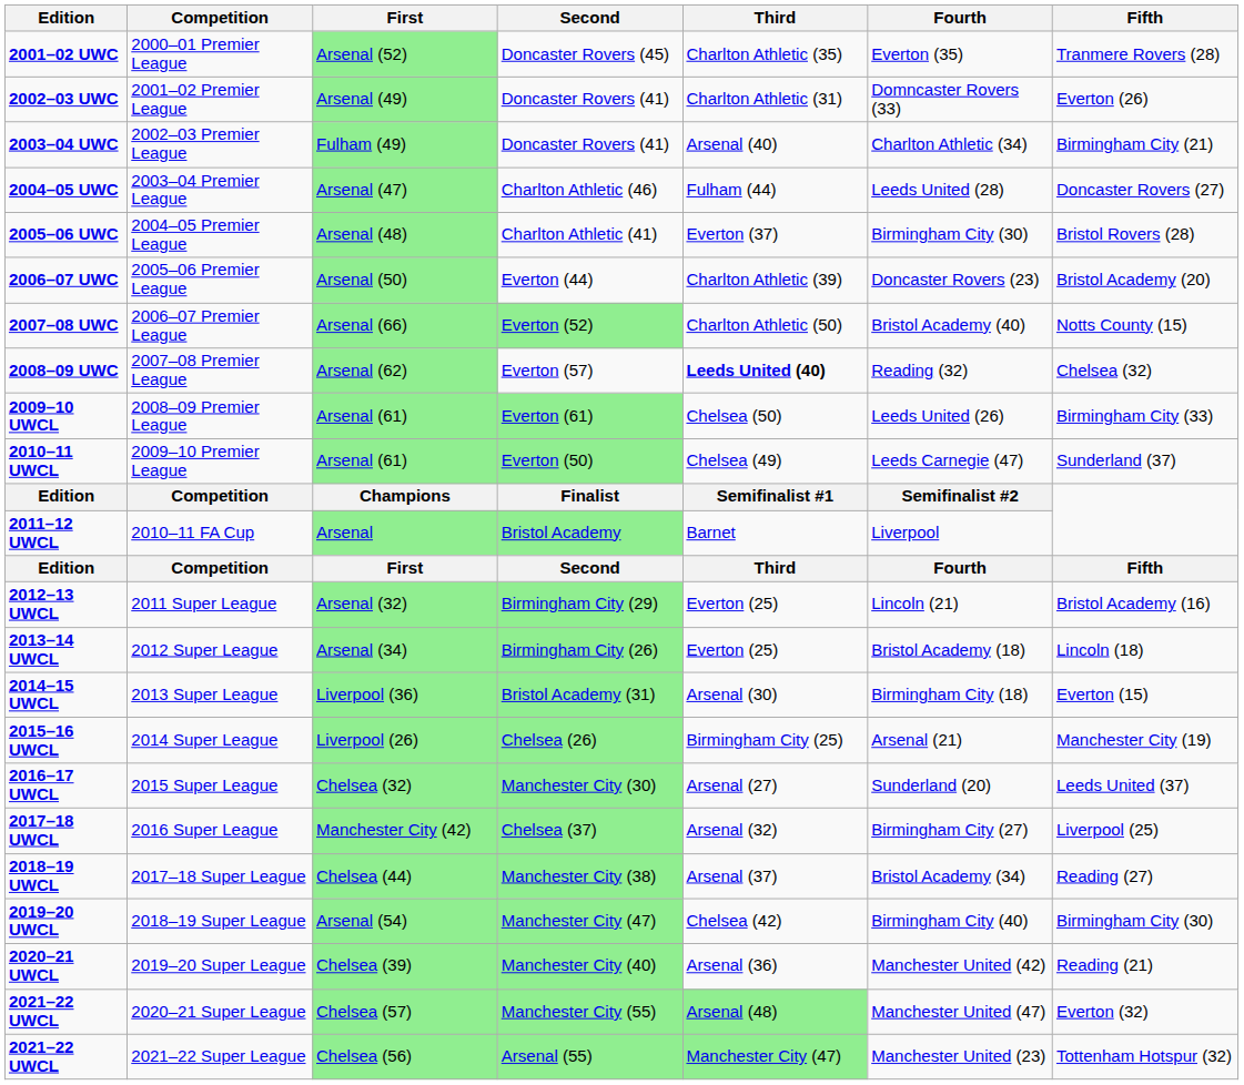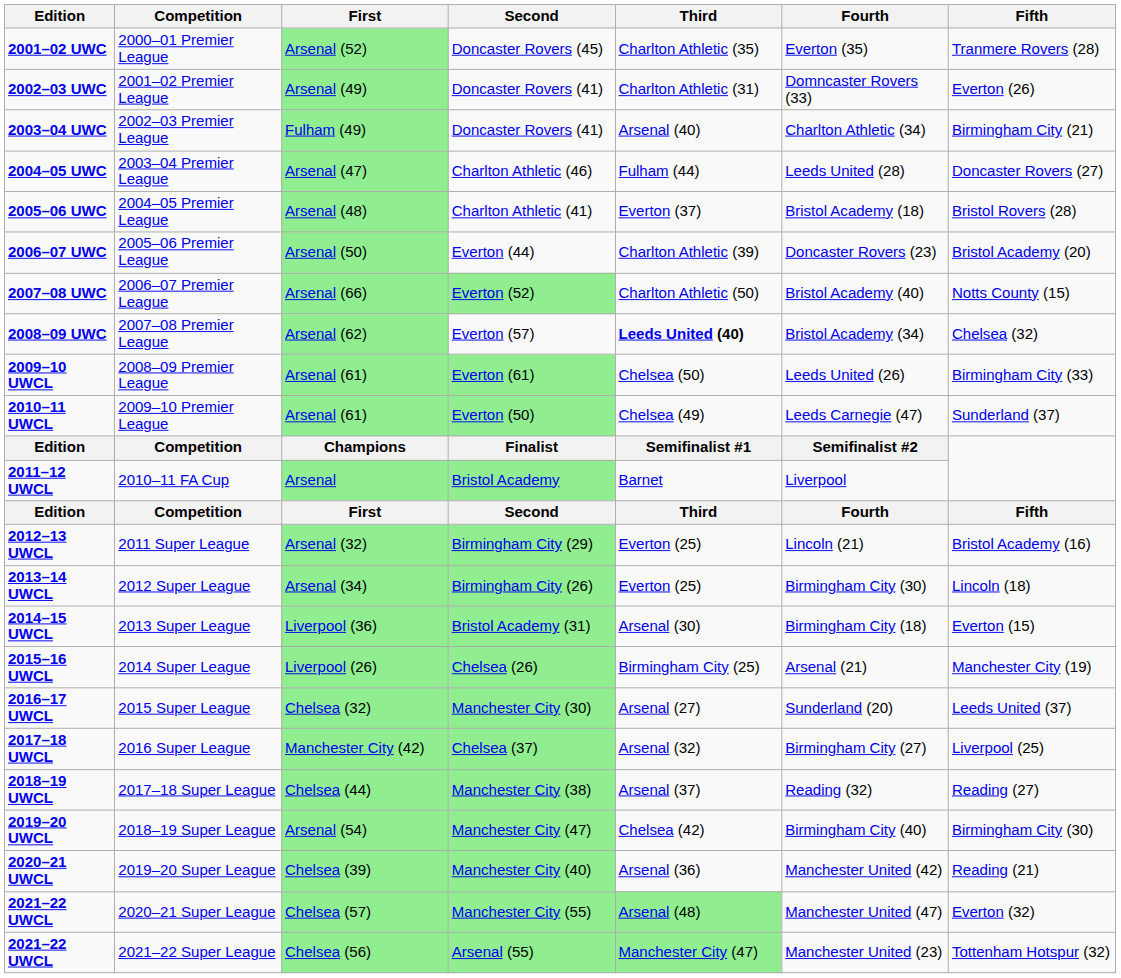2004–05 Premier League | Fourth: Birmingham City (30) -> Bristol Academy (18)
2007–08 Premier League | Fourth: Reading (32) -> Bristol Academy (34)
2012 Super League | Fourth: Bristol Academy (18) -> Birmingham City (30)
2017–18 Super League | Fourth: Bristol Academy (34) -> Reading (32)
